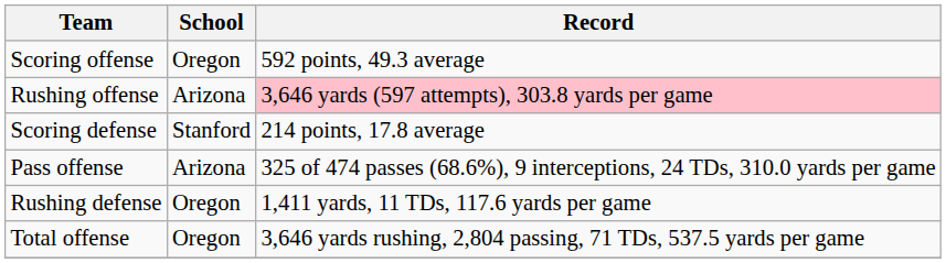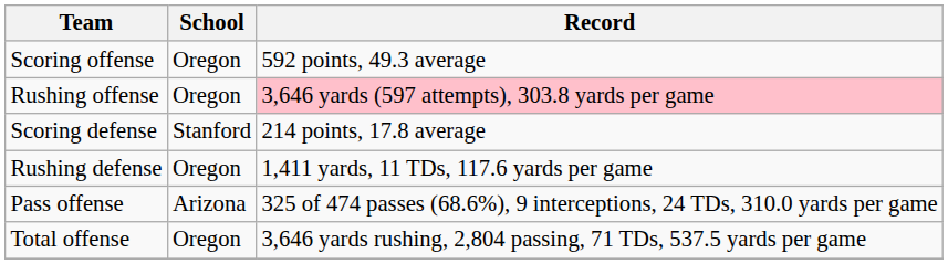Rushing offense | School: Arizona -> Oregon
rows swapped: Rushing defense <-> Pass offense
